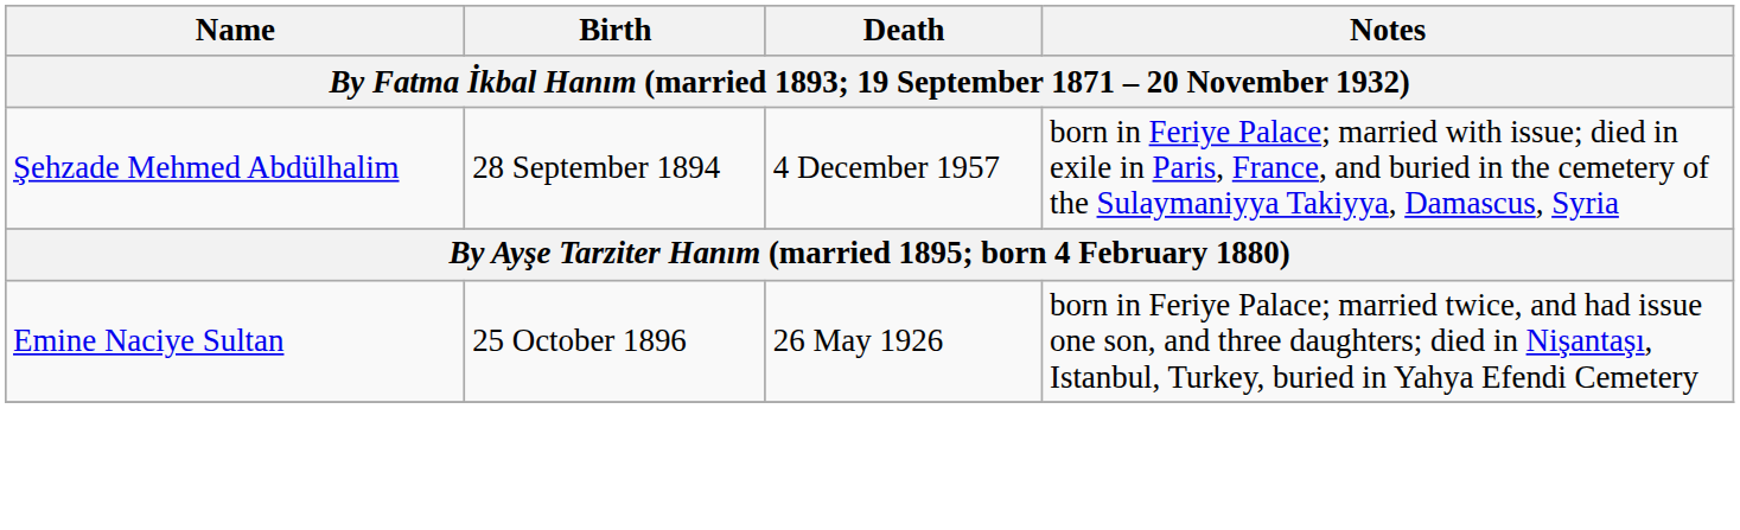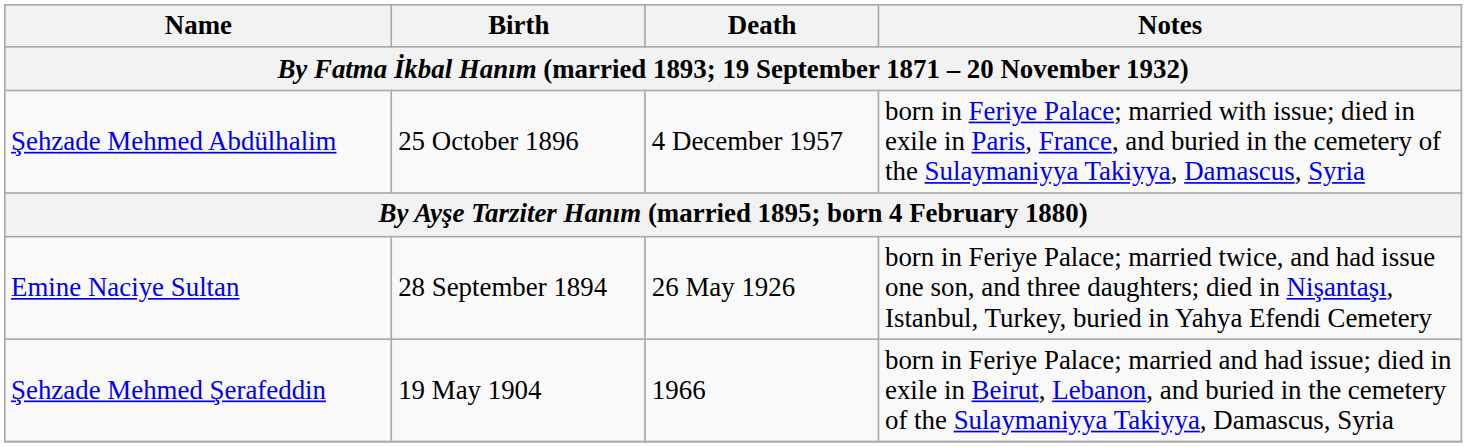Şehzade Mehmed Abdülhalim | Birth: 28 September 1894 -> 25 October 1896
Emine Naciye Sultan | Birth: 25 October 1896 -> 28 September 1894
+ row: Şehzade Mehmed Şerafeddin | 19 May 1904 | 1966 | born in Feriye Palace; married and had issue; died in exile in Beirut, Lebanon, and buried in the cemetery of the Sulaymaniyya Takiyya, Damascus, Syria
